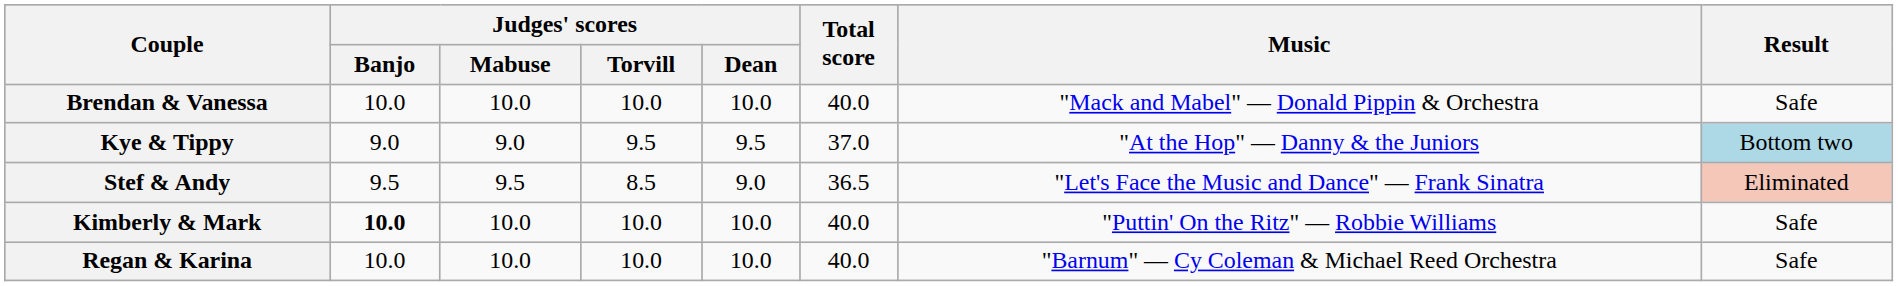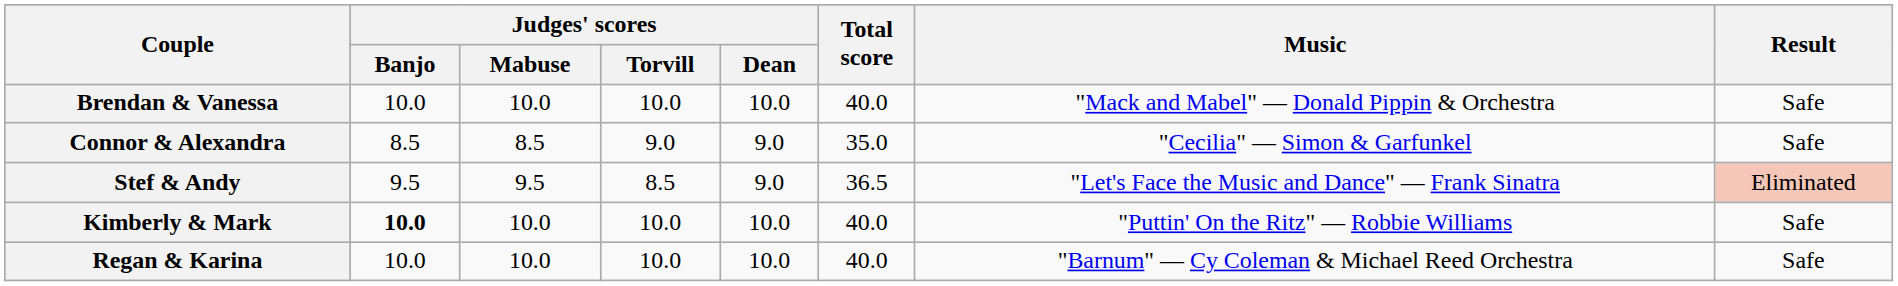- row: Kye & Tippy | 9.0 | 9.0 | 9.5 | 9.5 | 37.0 | "At the Hop" — Danny & the Juniors | Bottom two
+ row: Connor & Alexandra | 8.5 | 8.5 | 9.0 | 9.0 | 35.0 | "Cecilia" — Simon & Garfunkel | Safe
